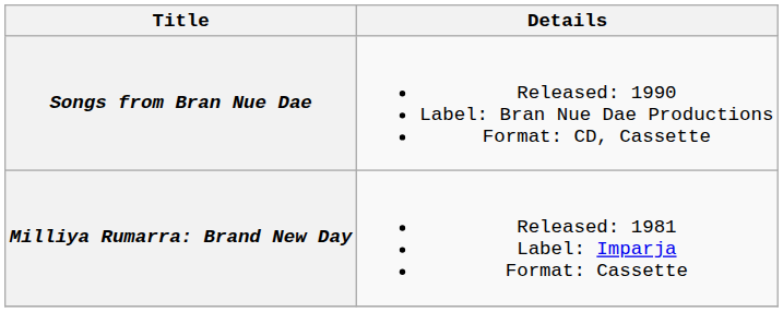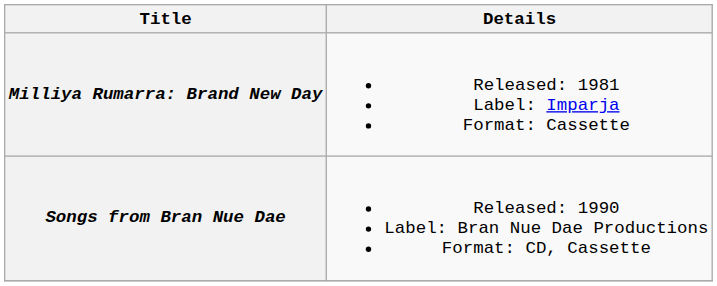rows swapped: Milliya Rumarra: Brand New Day <-> Songs from Bran Nue Dae
